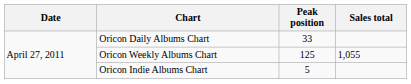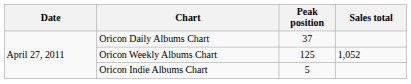Oricon Daily Albums Chart | Peak position: 33 -> 37
Oricon Weekly Albums Chart | Sales total: 1,055 -> 1,052
